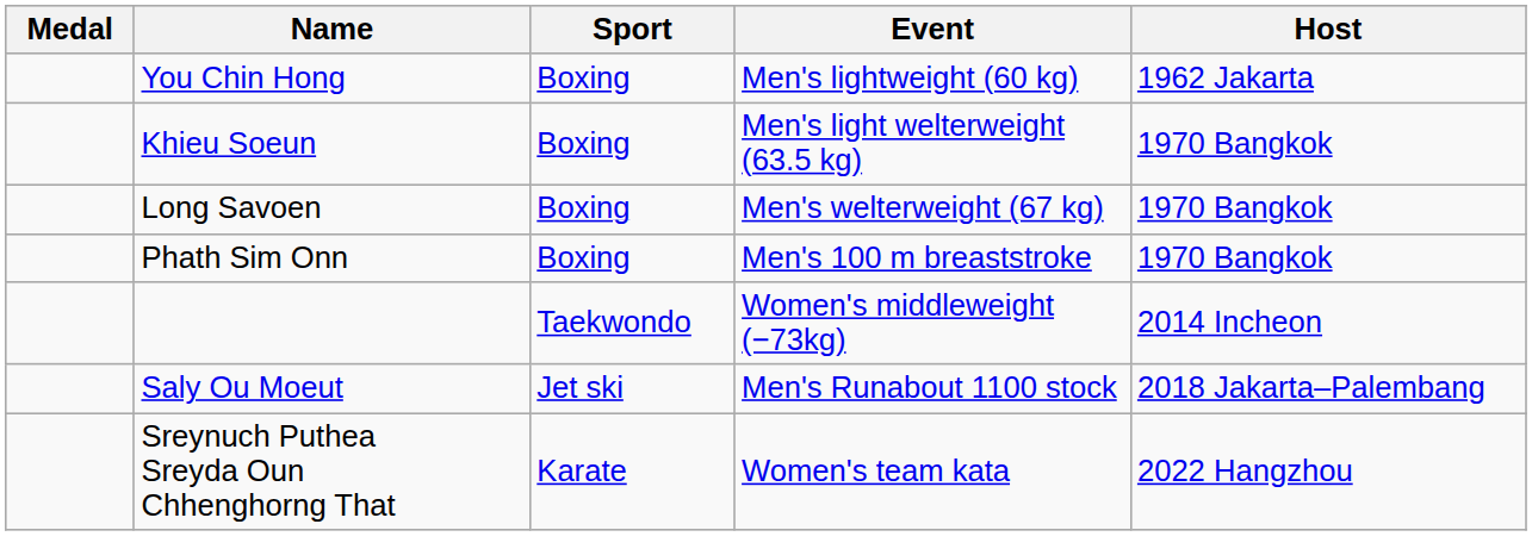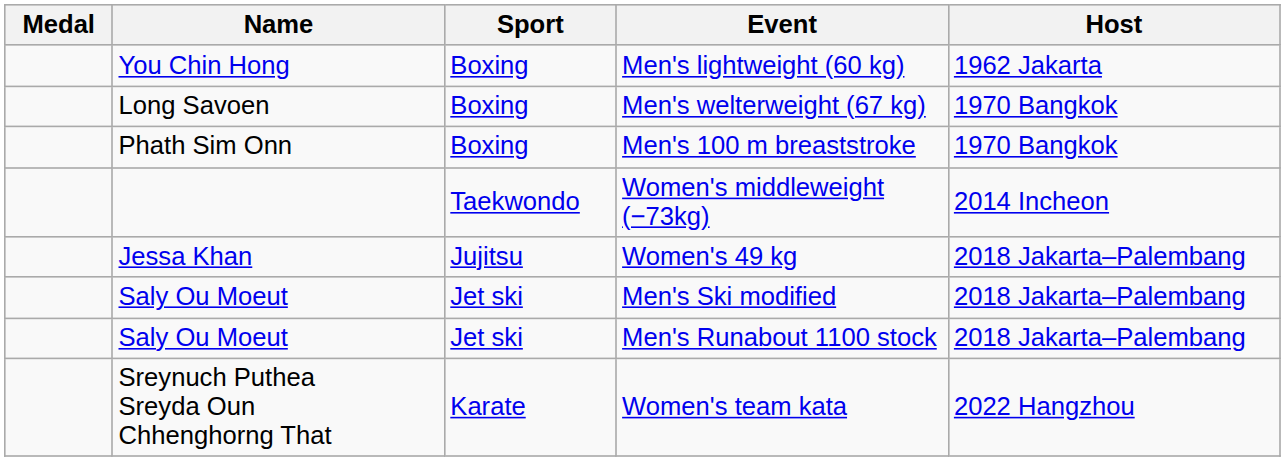- row: Khieu Soeun | Boxing | Men's light welterweight (63.5 kg) | 1970 Bangkok
+ row: Jessa Khan | Jujitsu | Women's 49 kg | 2018 Jakarta–Palembang
+ row: Saly Ou Moeut | Jet ski | Men's Ski modified | 2018 Jakarta–Palembang
